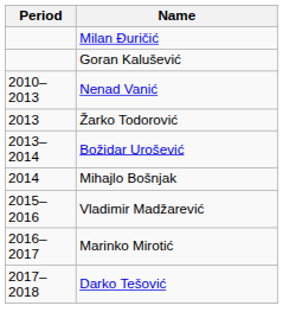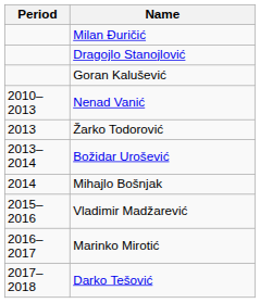+ row: Dragojlo Stanojlović
